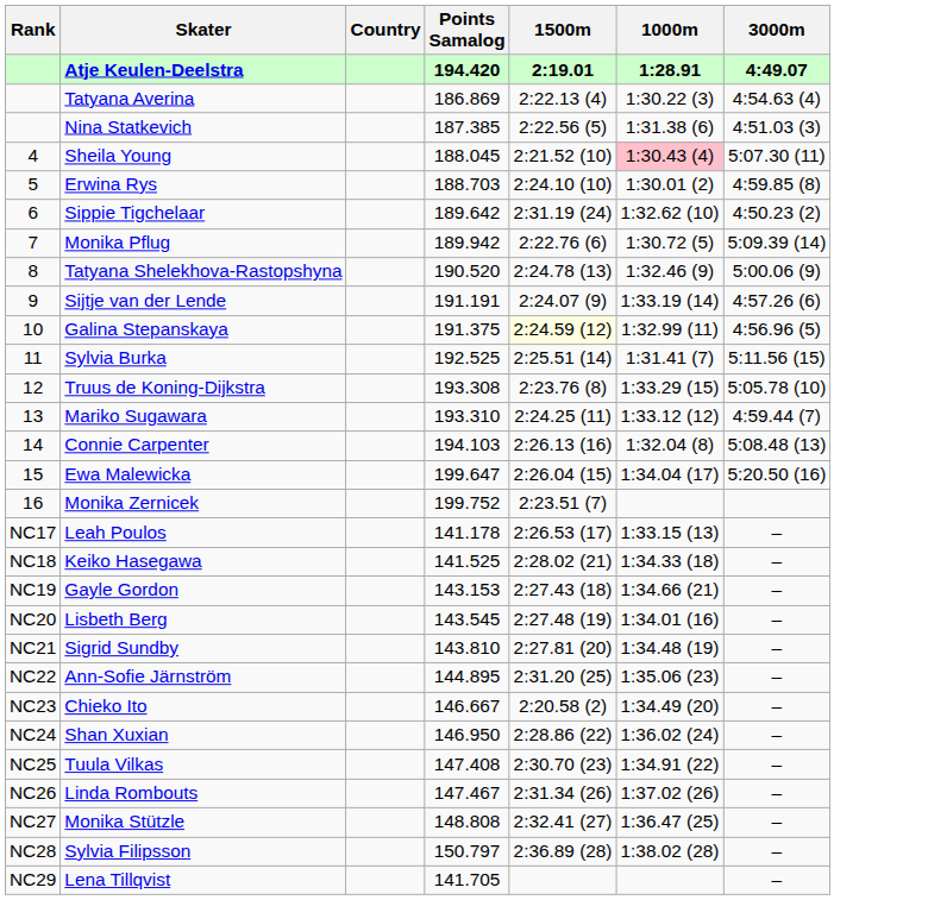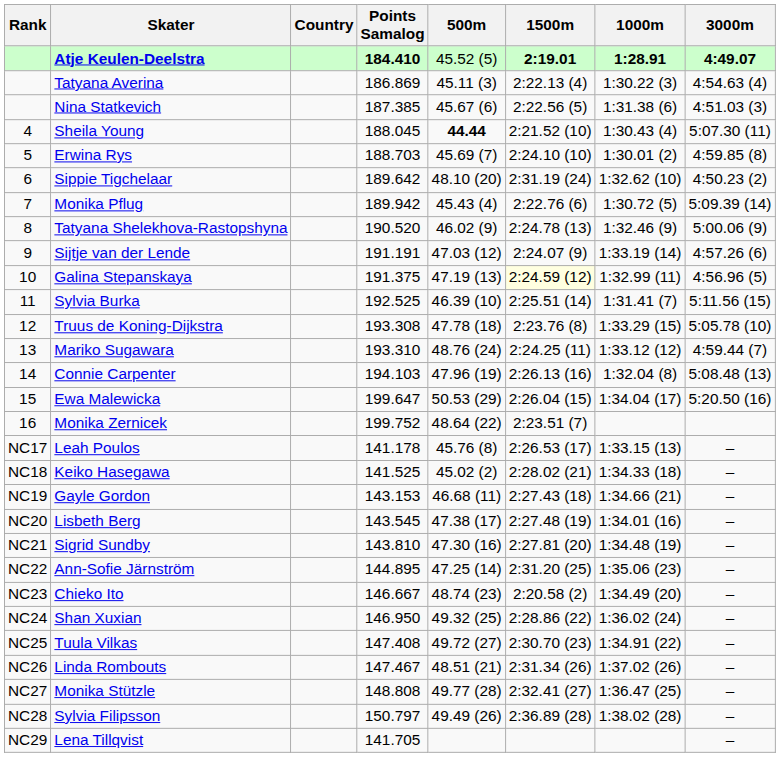+ column: 500m | 45.52 (5) | 45.11 (3) | 45.67 (6) | 44.44 | 45.69 (7) | 48.10 (20) | 45.43 (4) | 46.02 (9) | 47.03 (12) | 47.19 (13) | 46.39 (10) | 47.78 (18) | 48.76 (24) | 47.96 (19) | 50.53 (29) | 48.64 (22) | 45.76 (8) | 45.02 (2) | 46.68 (11) | 47.38 (17) | 47.30 (16) | 47.25 (14) | 48.74 (23) | 49.32 (25) | 49.72 (27) | 48.51 (21) | 49.77 (28) | 49.49 (26)
Atje Keulen-Deelstra | Points Samalog: 194.420 -> 184.410
Sheila Young | 1000m: pink background -> no background
